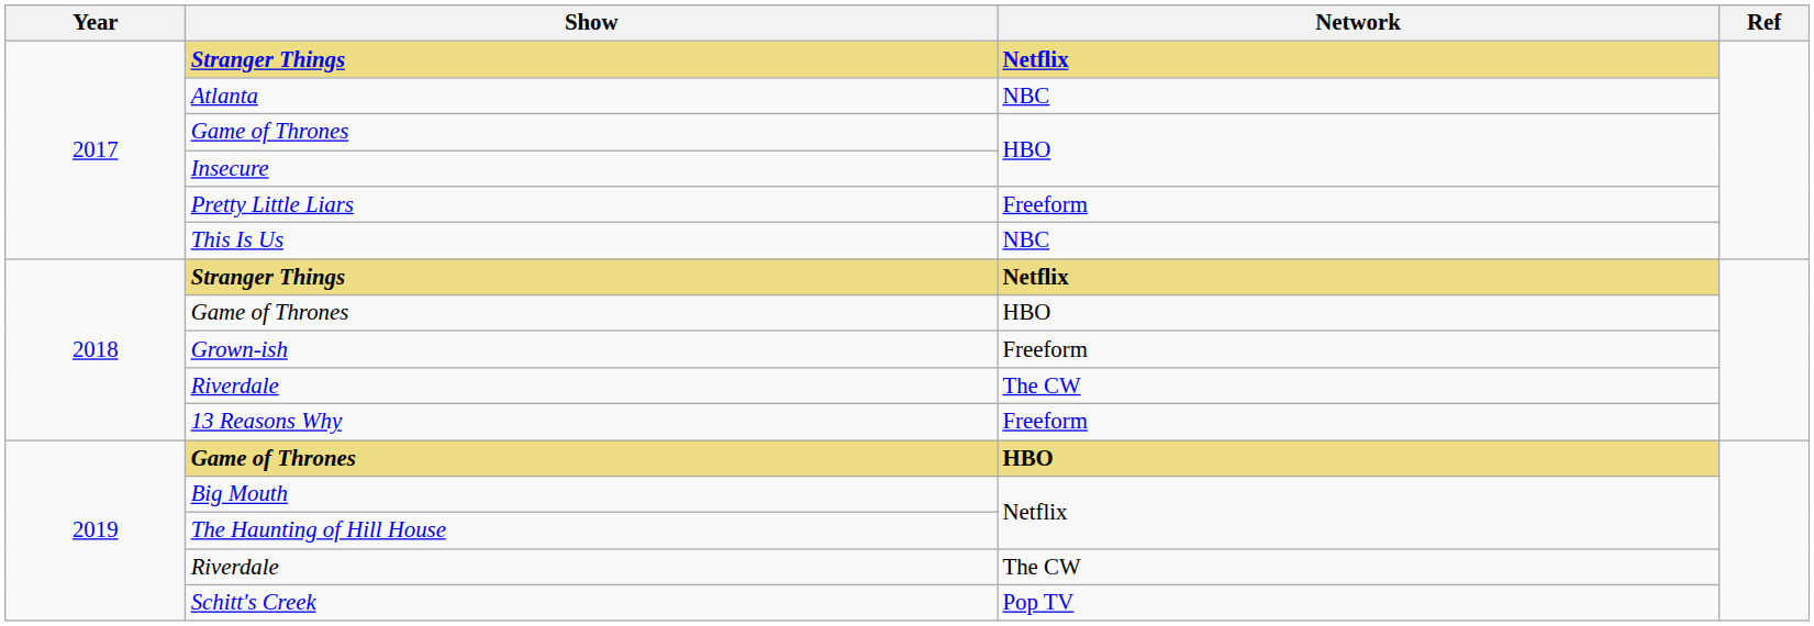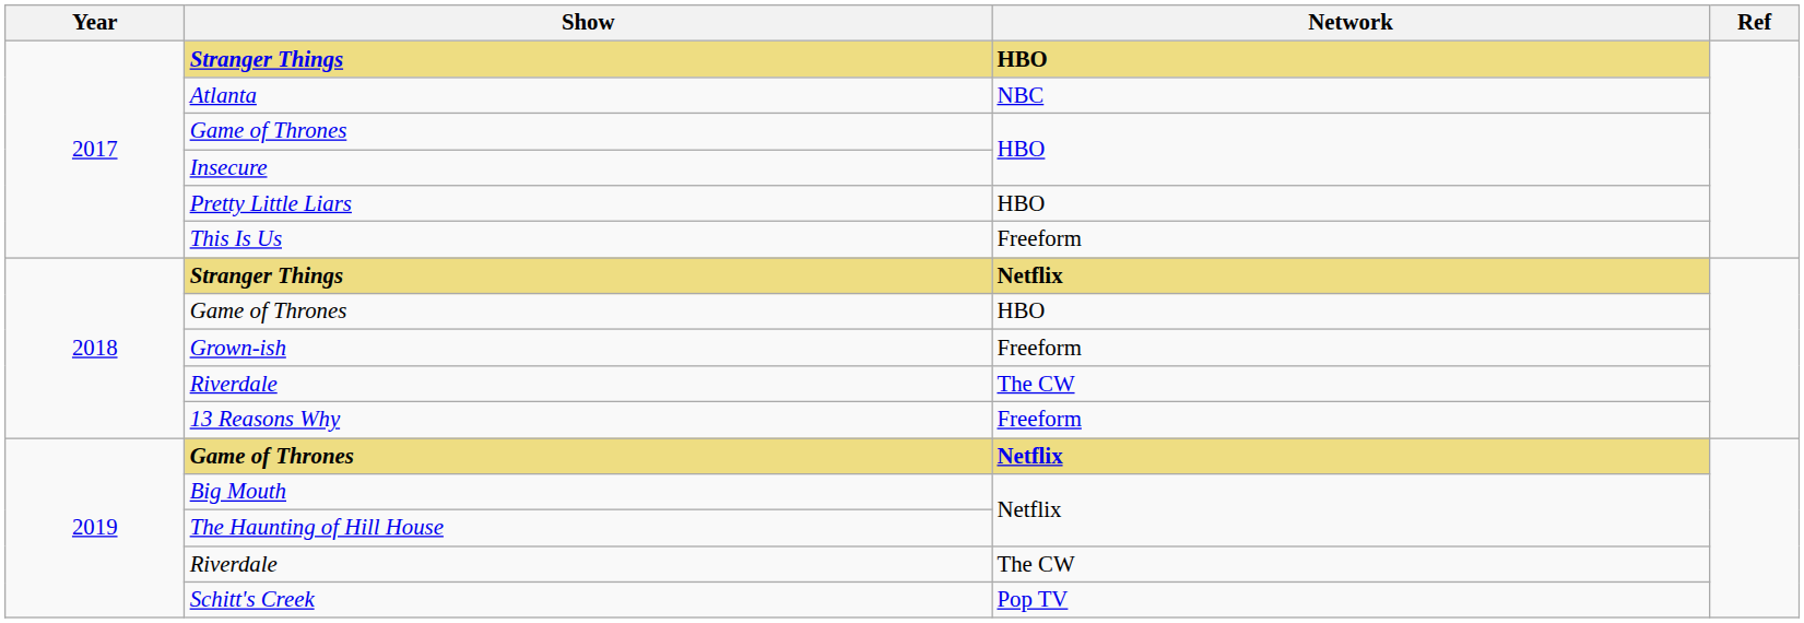2017 / Stranger Things | Network: Netflix -> HBO
Pretty Little Liars | Network: Freeform -> HBO
This Is Us | Network: NBC -> Freeform
2019 / Game of Thrones | Network: HBO -> Netflix
